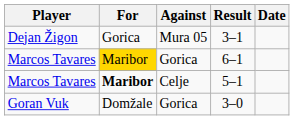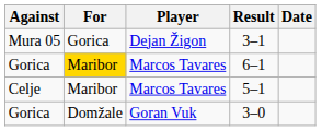columns swapped: Player <-> Against
5–1 | For: bold -> normal
